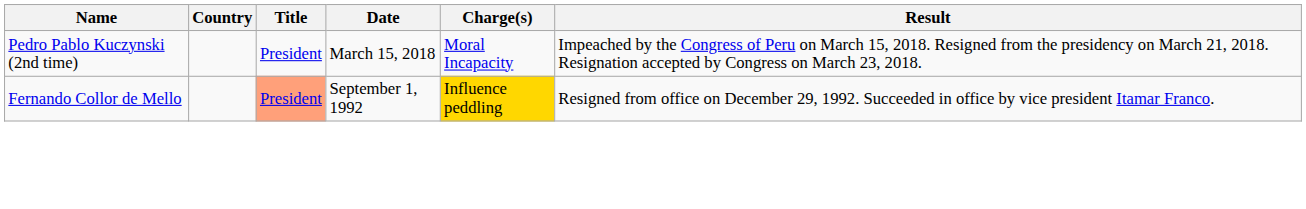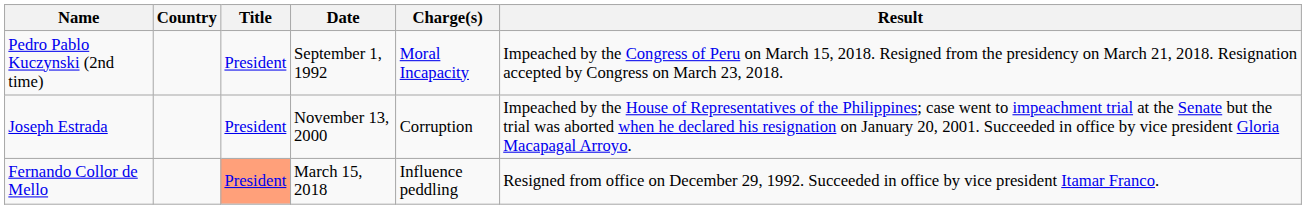Pedro Pablo Kuczynski (2nd time) | Date: March 15, 2018 -> September 1, 1992
+ row: Joseph Estrada | President | November 13, 2000 | Corruption | Impeached by the House of Representatives of the Philippines; case went to impeachment trial at the Senate but the trial was aborted when he declared his resignation on January 20, 2001. Succeeded in office by vice president Gloria Macapagal Arroyo.
Fernando Collor de Mello | Date: September 1, 1992 -> March 15, 2018
Fernando Collor de Mello | Charge(s): gold background -> no background
